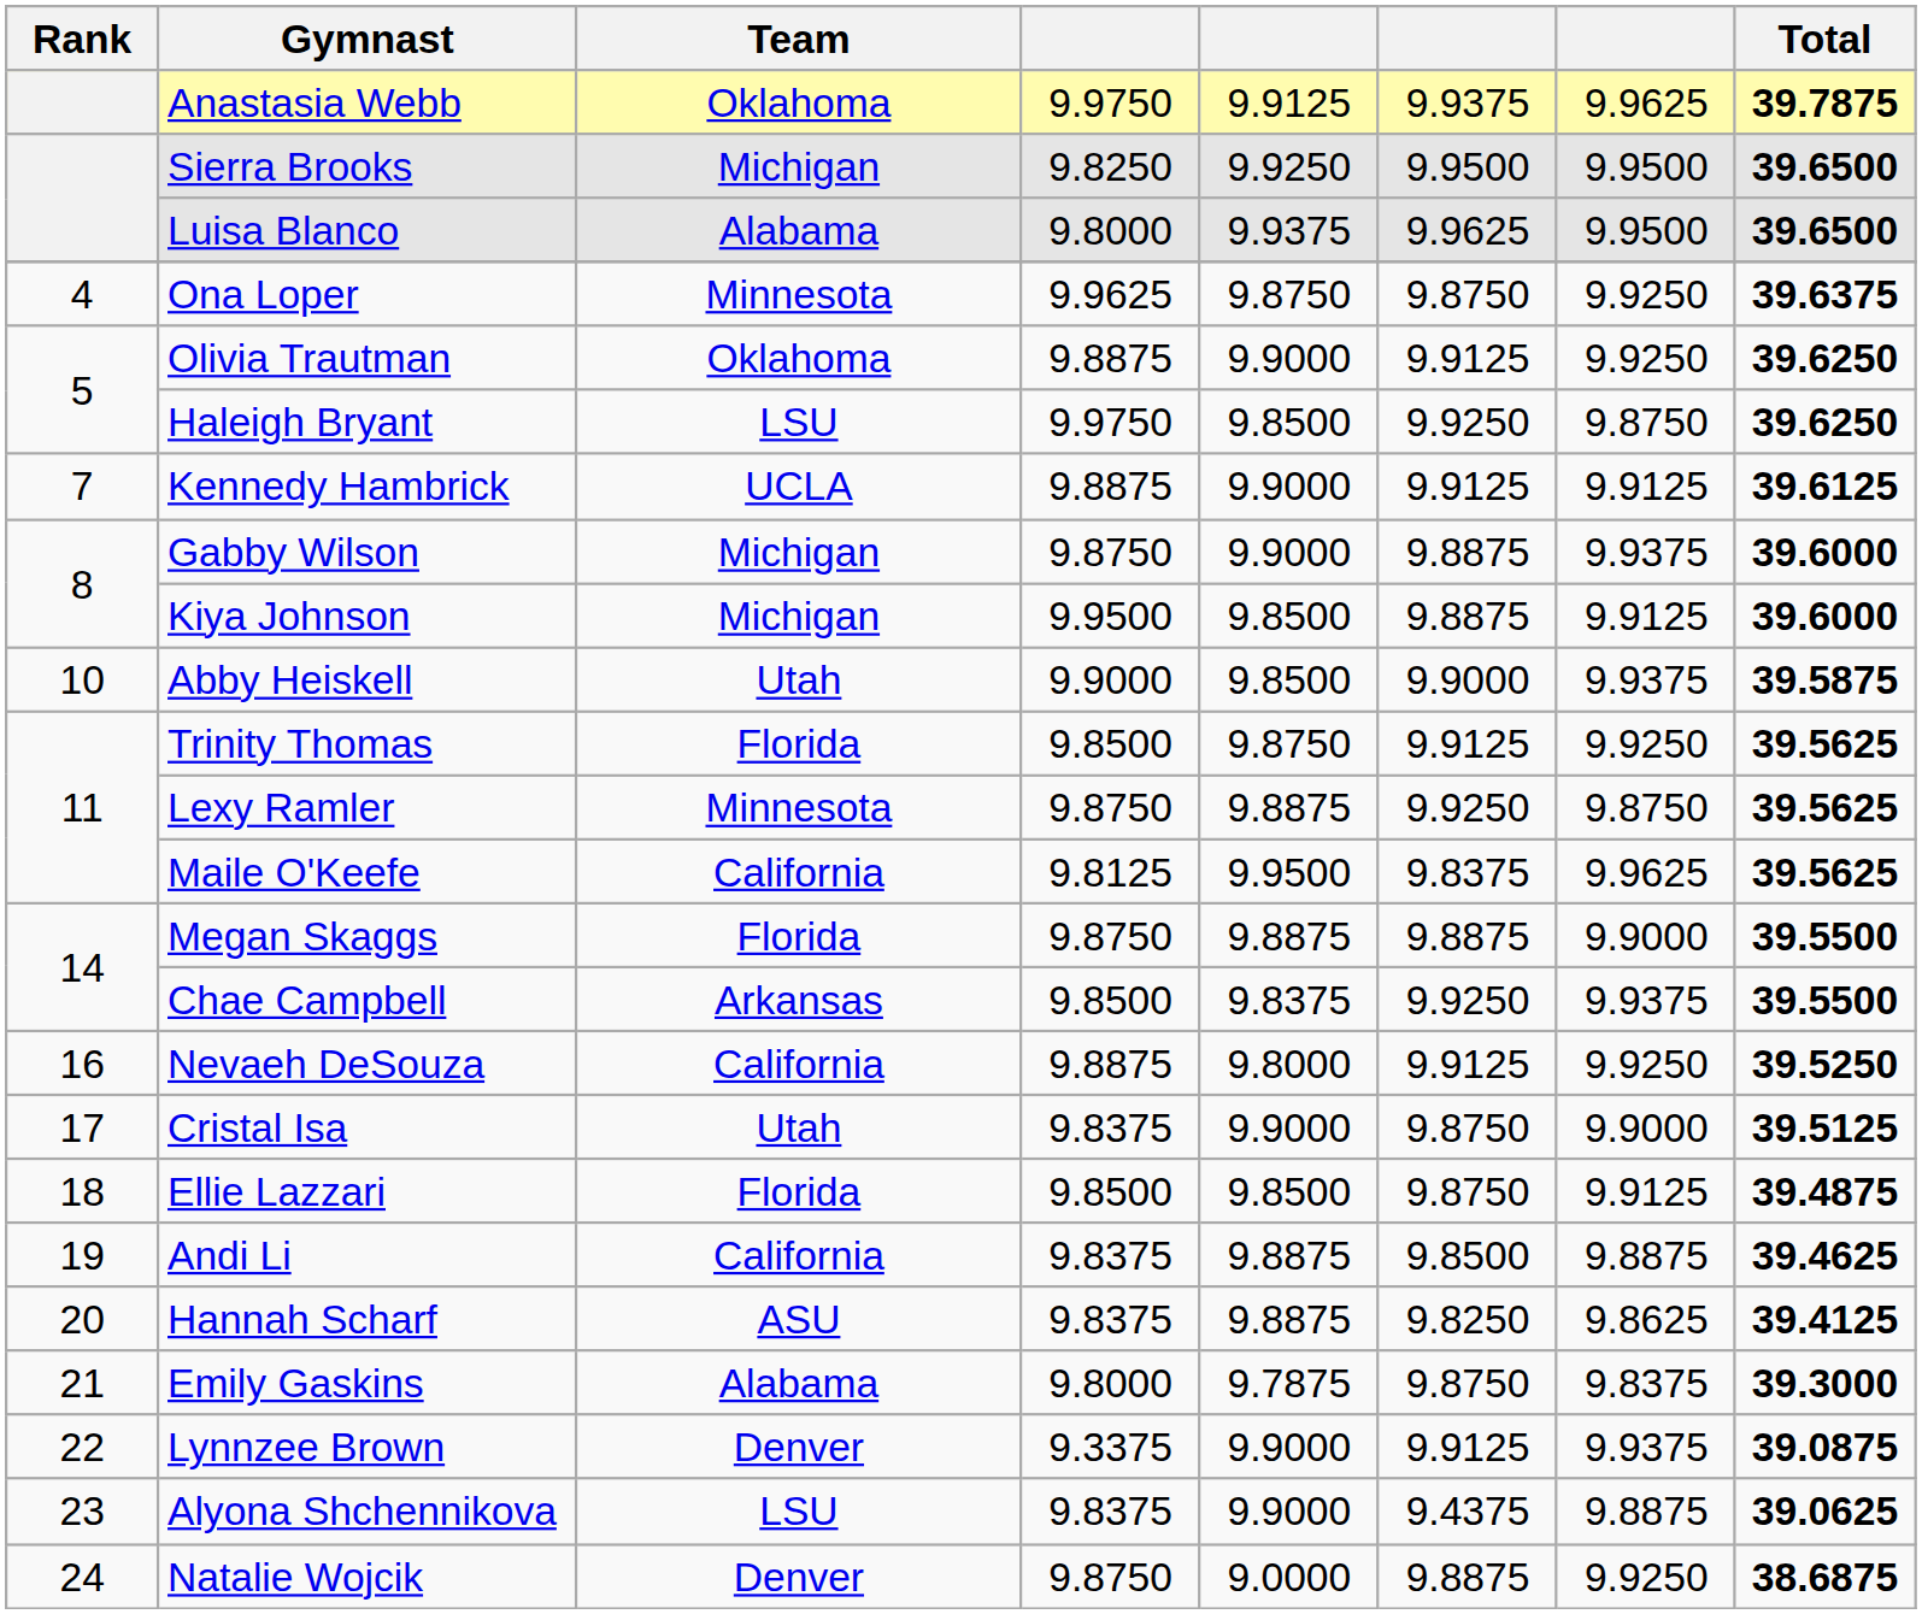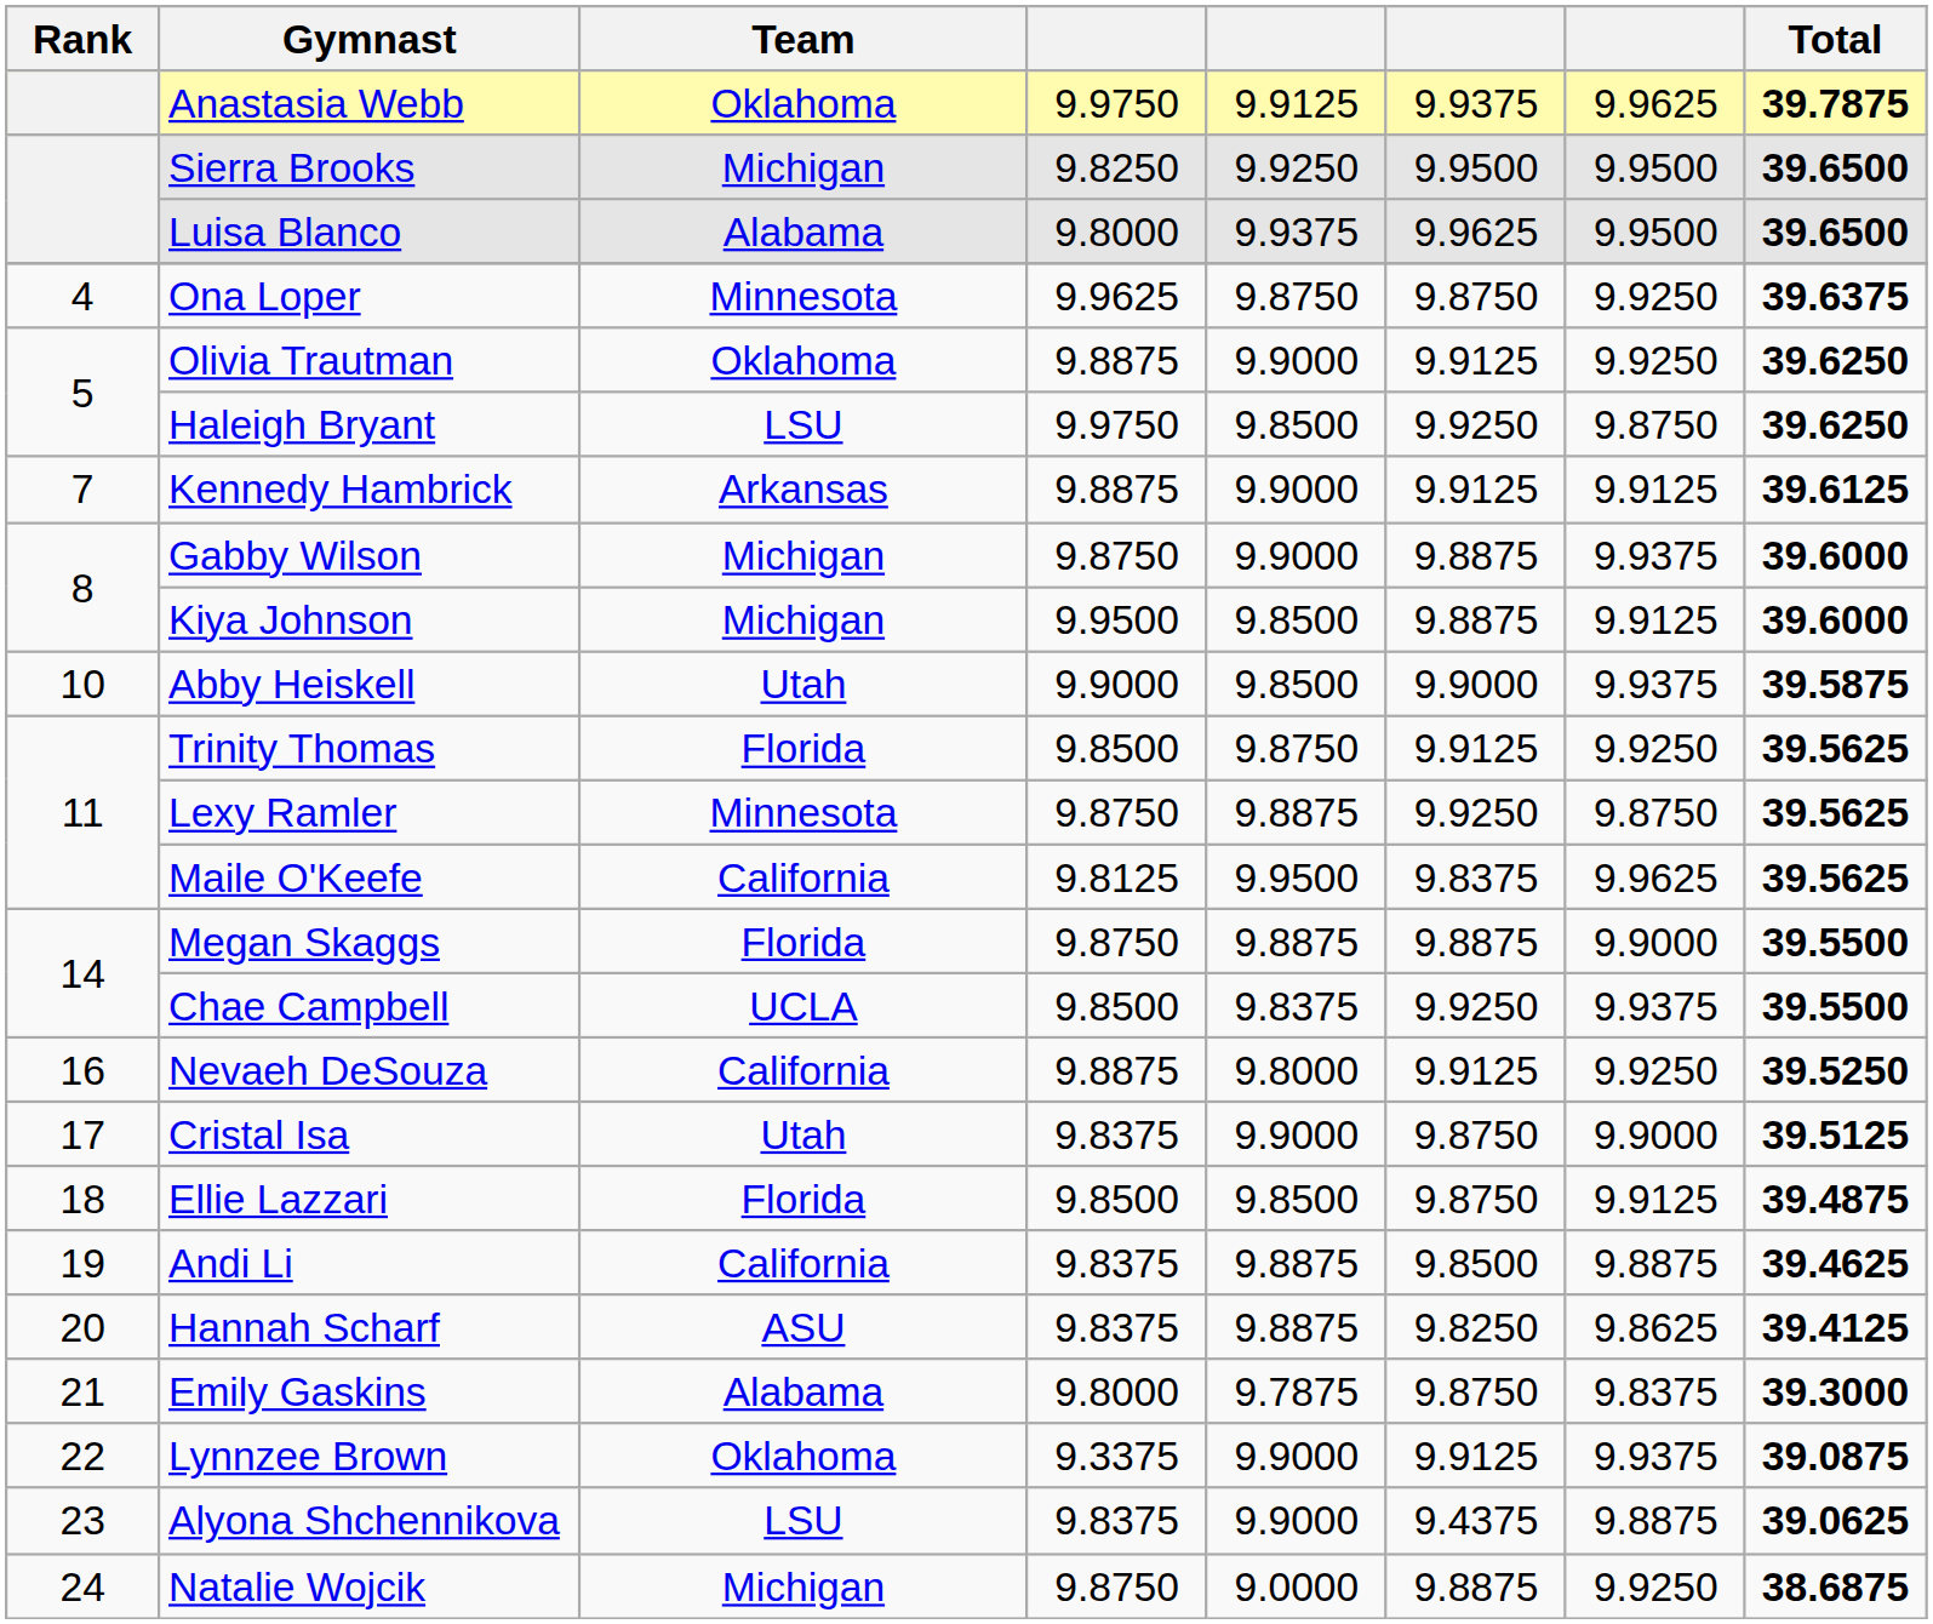Kennedy Hambrick | Team: UCLA -> Arkansas
Chae Campbell | Team: Arkansas -> UCLA
Lynnzee Brown | Team: Denver -> Oklahoma
Natalie Wojcik | Team: Denver -> Michigan
